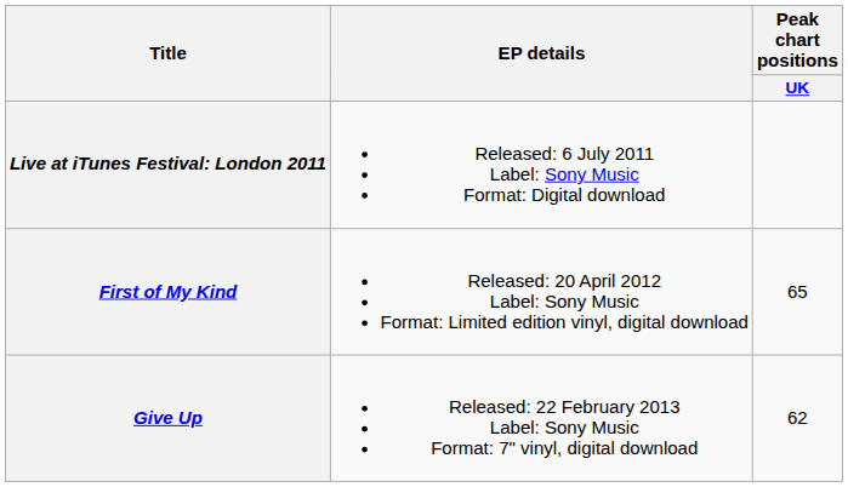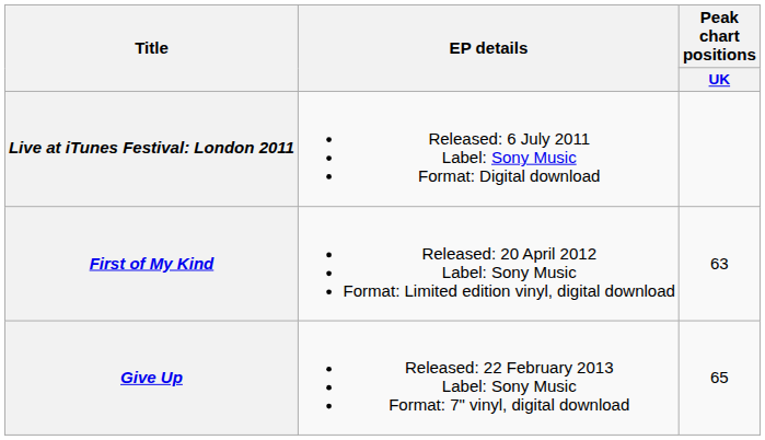First of My Kind | Peak chart positions / UK: 65 -> 63
Give Up | Peak chart positions / UK: 62 -> 65
